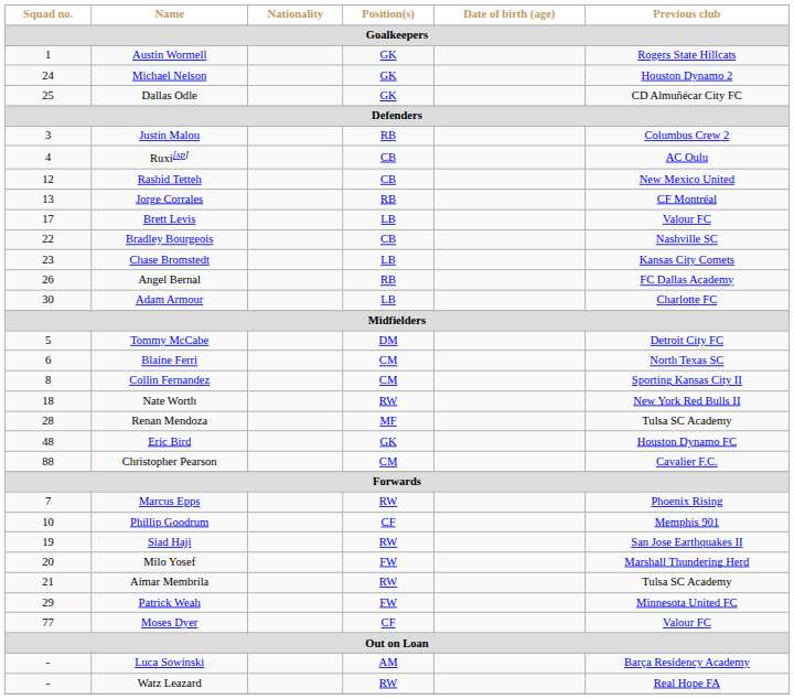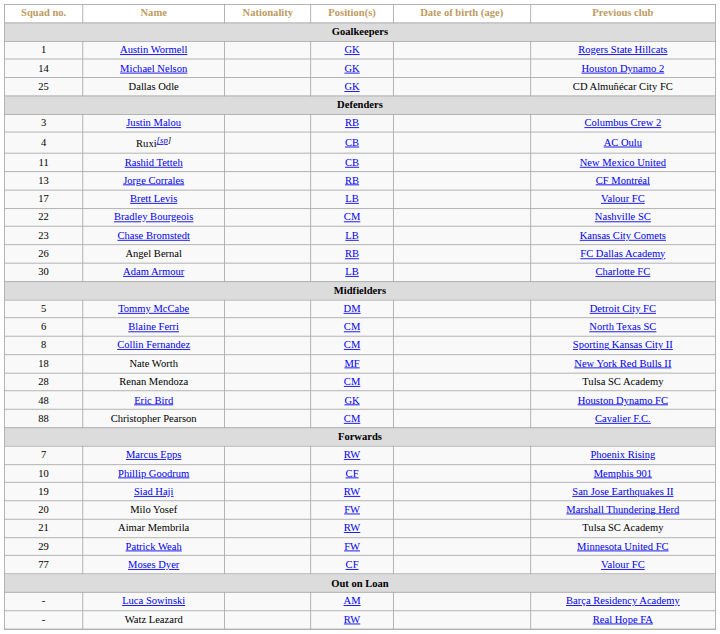Michael Nelson | Squad no.: 24 -> 14
Rashid Tetteh | Squad no.: 12 -> 11
Bradley Bourgeois | Position(s): CB -> CM
Nate Worth | Position(s): RW -> MF
Renan Mendoza | Position(s): MF -> CM
